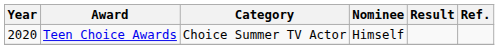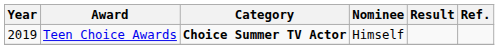Teen Choice Awards | Year: 2020 -> 2019
Teen Choice Awards | Category: normal -> bold
